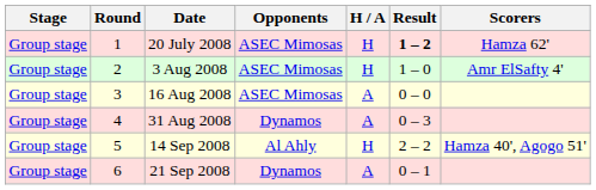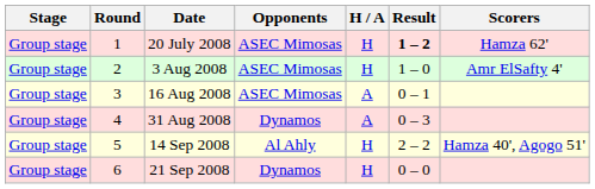16 Aug 2008 | Result: 0 – 0 -> 0 – 1
21 Sep 2008 | H / A: A -> H
21 Sep 2008 | Result: 0 – 1 -> 0 – 0
